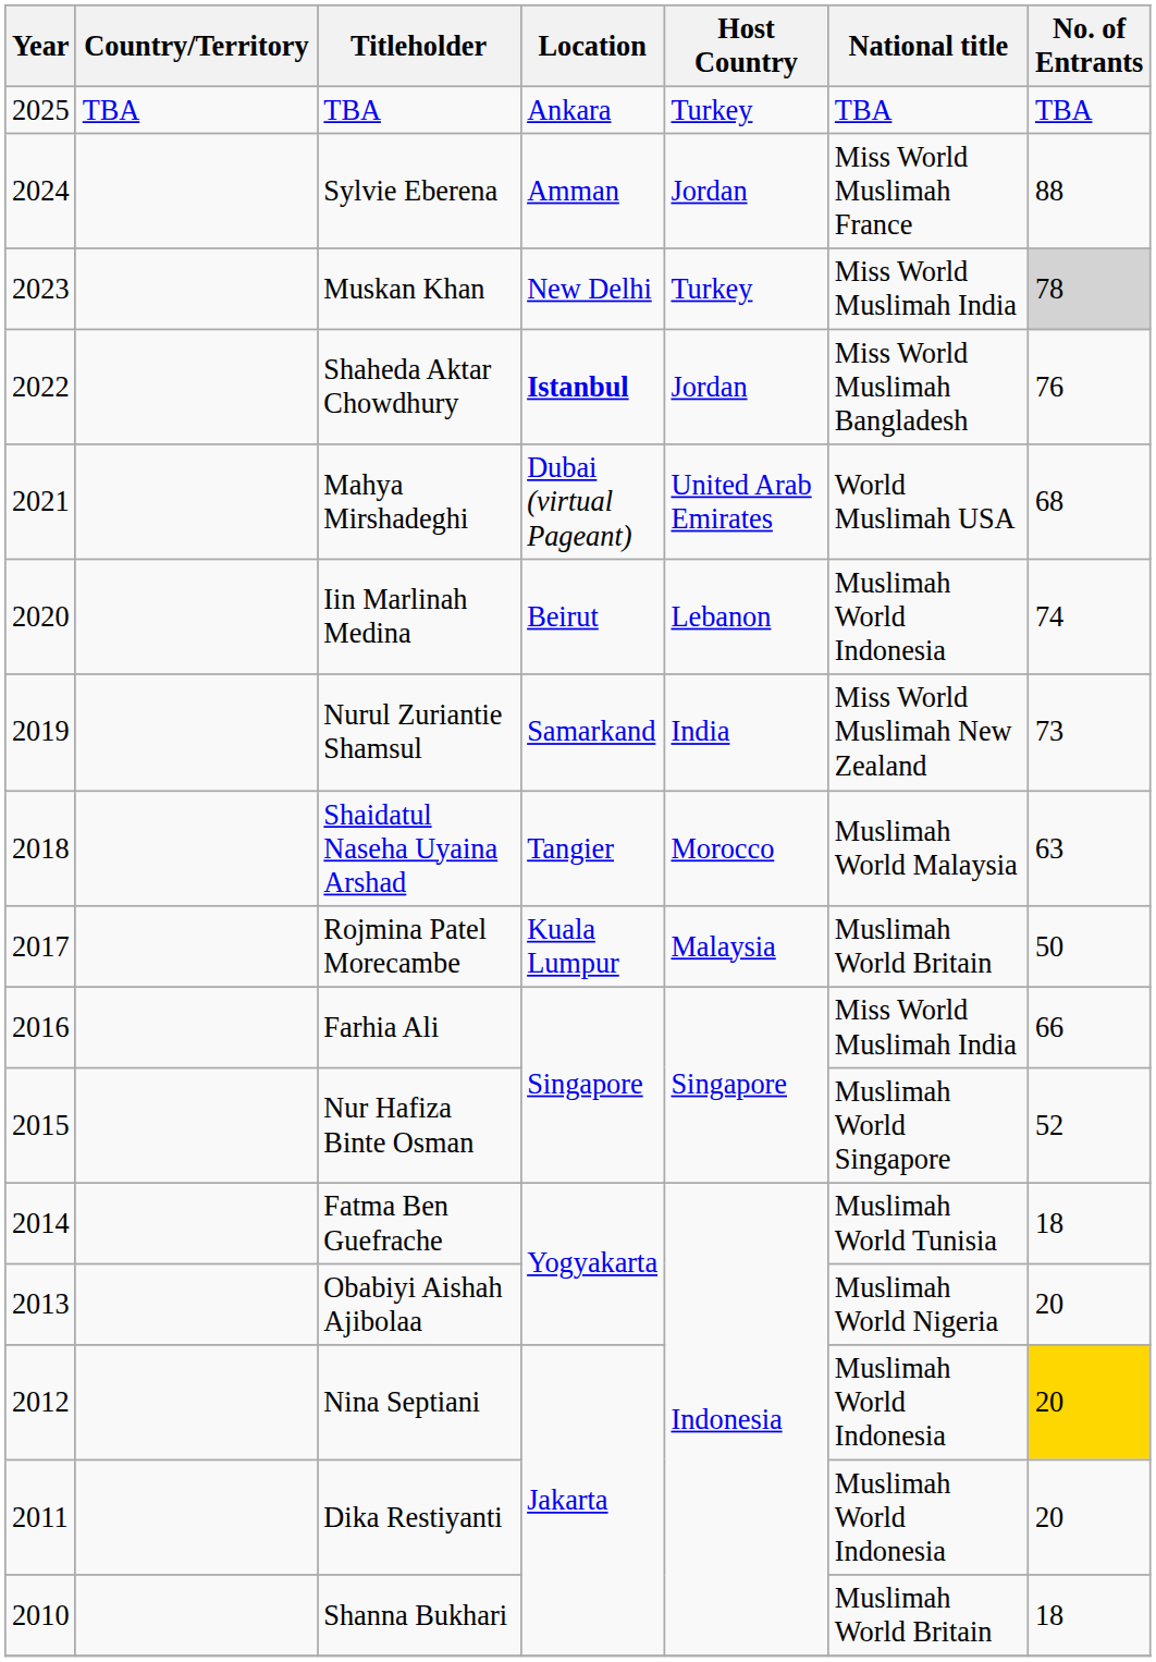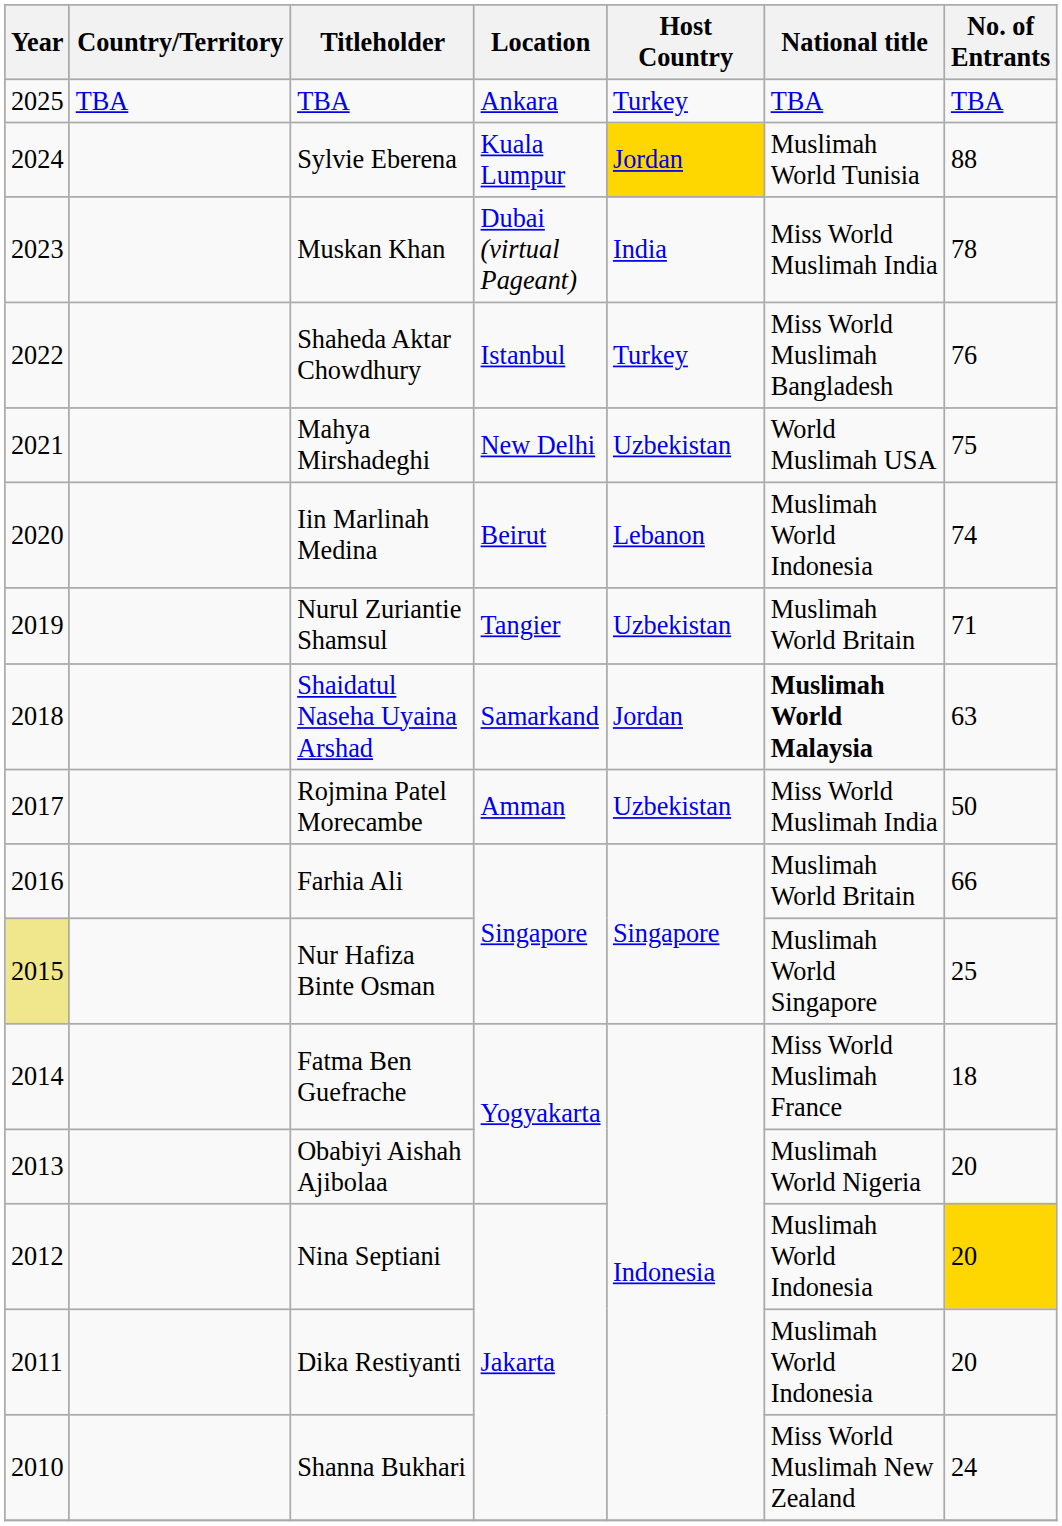Sylvie Eberena | Location: Amman -> Kuala Lumpur
Sylvie Eberena | Host Country: no background -> gold background
Sylvie Eberena | National title: Miss World Muslimah France -> Muslimah World Tunisia
Muskan Khan | Location: New Delhi -> Dubai (virtual Pageant)
Muskan Khan | Host Country: Turkey -> India
Muskan Khan | No. of Entrants: lightgrey background -> no background
Shaheda Aktar Chowdhury | Location: bold -> normal
Shaheda Aktar Chowdhury | Host Country: Jordan -> Turkey
Mahya Mirshadeghi | Location: Dubai (virtual Pageant) -> New Delhi
Mahya Mirshadeghi | Host Country: United Arab Emirates -> Uzbekistan
Mahya Mirshadeghi | No. of Entrants: 68 -> 75
Nurul Zuriantie Shamsul | Location: Samarkand -> Tangier
Nurul Zuriantie Shamsul | Host Country: India -> Uzbekistan
Nurul Zuriantie Shamsul | National title: Miss World Muslimah New Zealand -> Muslimah World Britain
Nurul Zuriantie Shamsul | No. of Entrants: 73 -> 71
Shaidatul Naseha Uyaina Arshad | Location: Tangier -> Samarkand
Shaidatul Naseha Uyaina Arshad | Host Country: Morocco -> Jordan
Shaidatul Naseha Uyaina Arshad | National title: normal -> bold
Rojmina Patel Morecambe | Location: Kuala Lumpur -> Amman
Rojmina Patel Morecambe | Host Country: Malaysia -> Uzbekistan
Rojmina Patel Morecambe | National title: Muslimah World Britain -> Miss World Muslimah India
Farhia Ali | National title: Miss World Muslimah India -> Muslimah World Britain
Nur Hafiza Binte Osman | Year: no background -> khaki background
Nur Hafiza Binte Osman | No. of Entrants: 52 -> 25
Fatma Ben Guefrache | National title: Muslimah World Tunisia -> Miss World Muslimah France
Shanna Bukhari | National title: Muslimah World Britain -> Miss World Muslimah New Zealand
Shanna Bukhari | No. of Entrants: 18 -> 24
